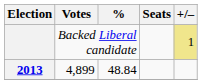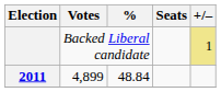4,899 | Election: 2013 -> 2011
